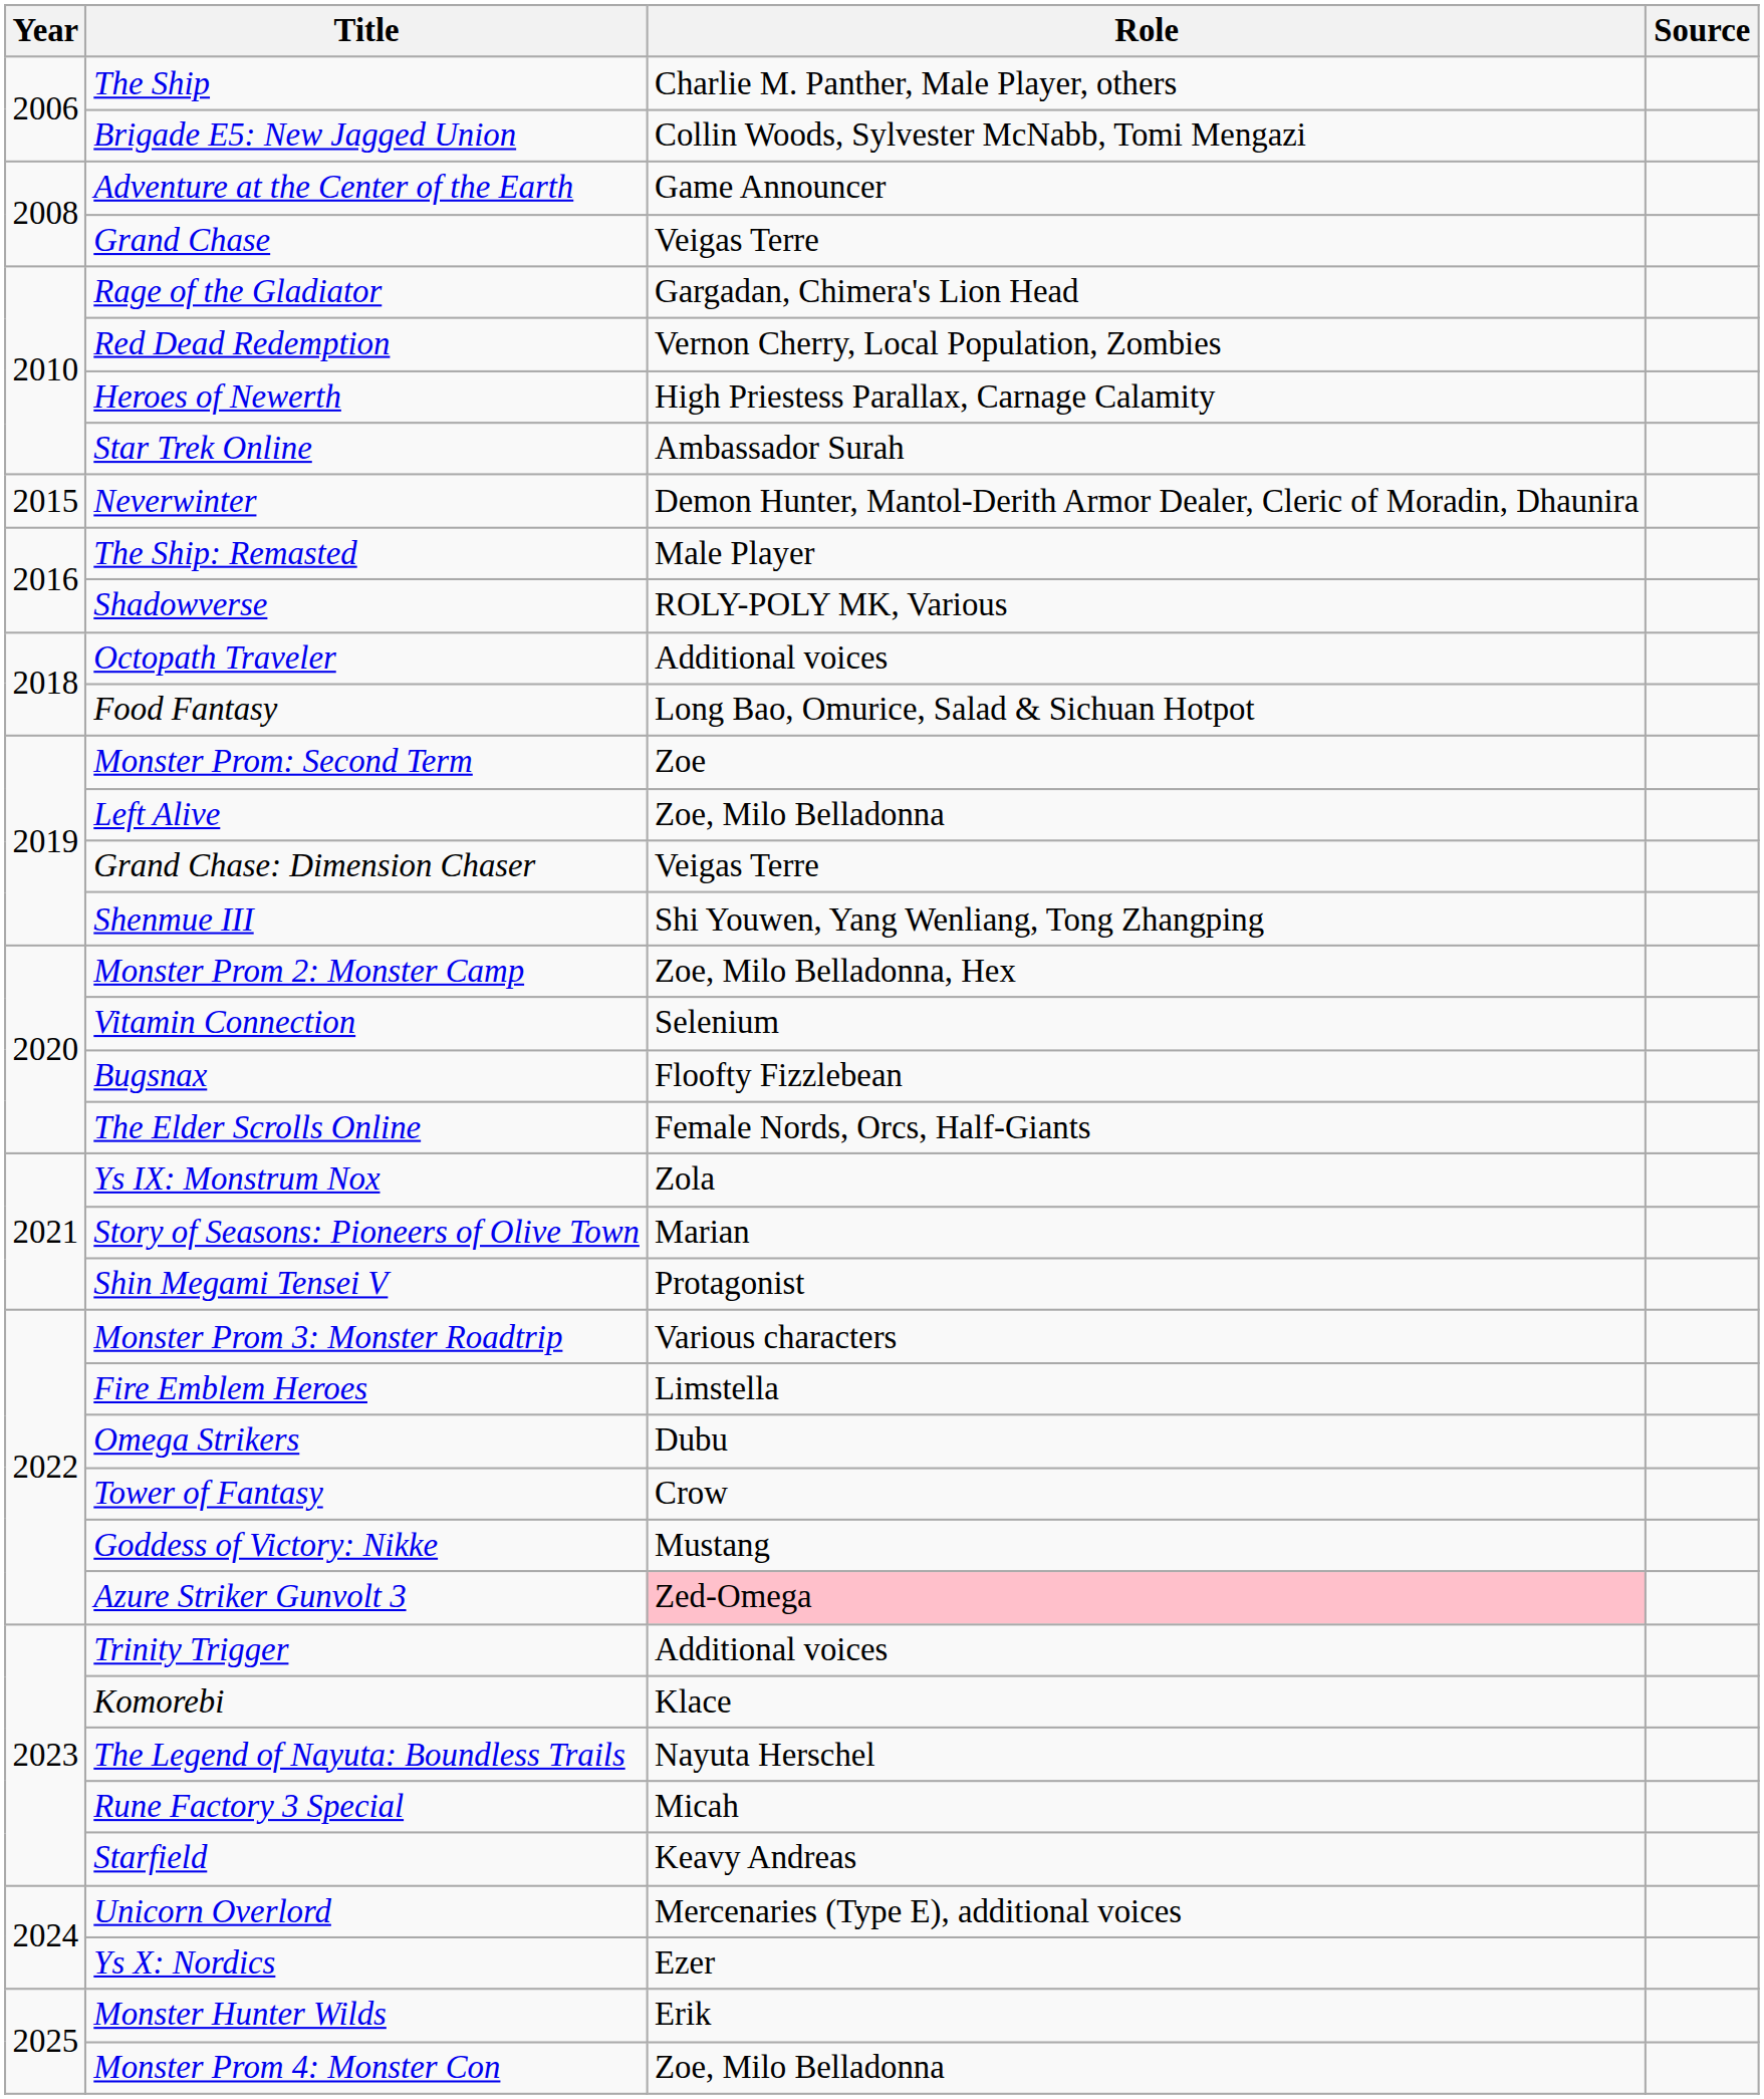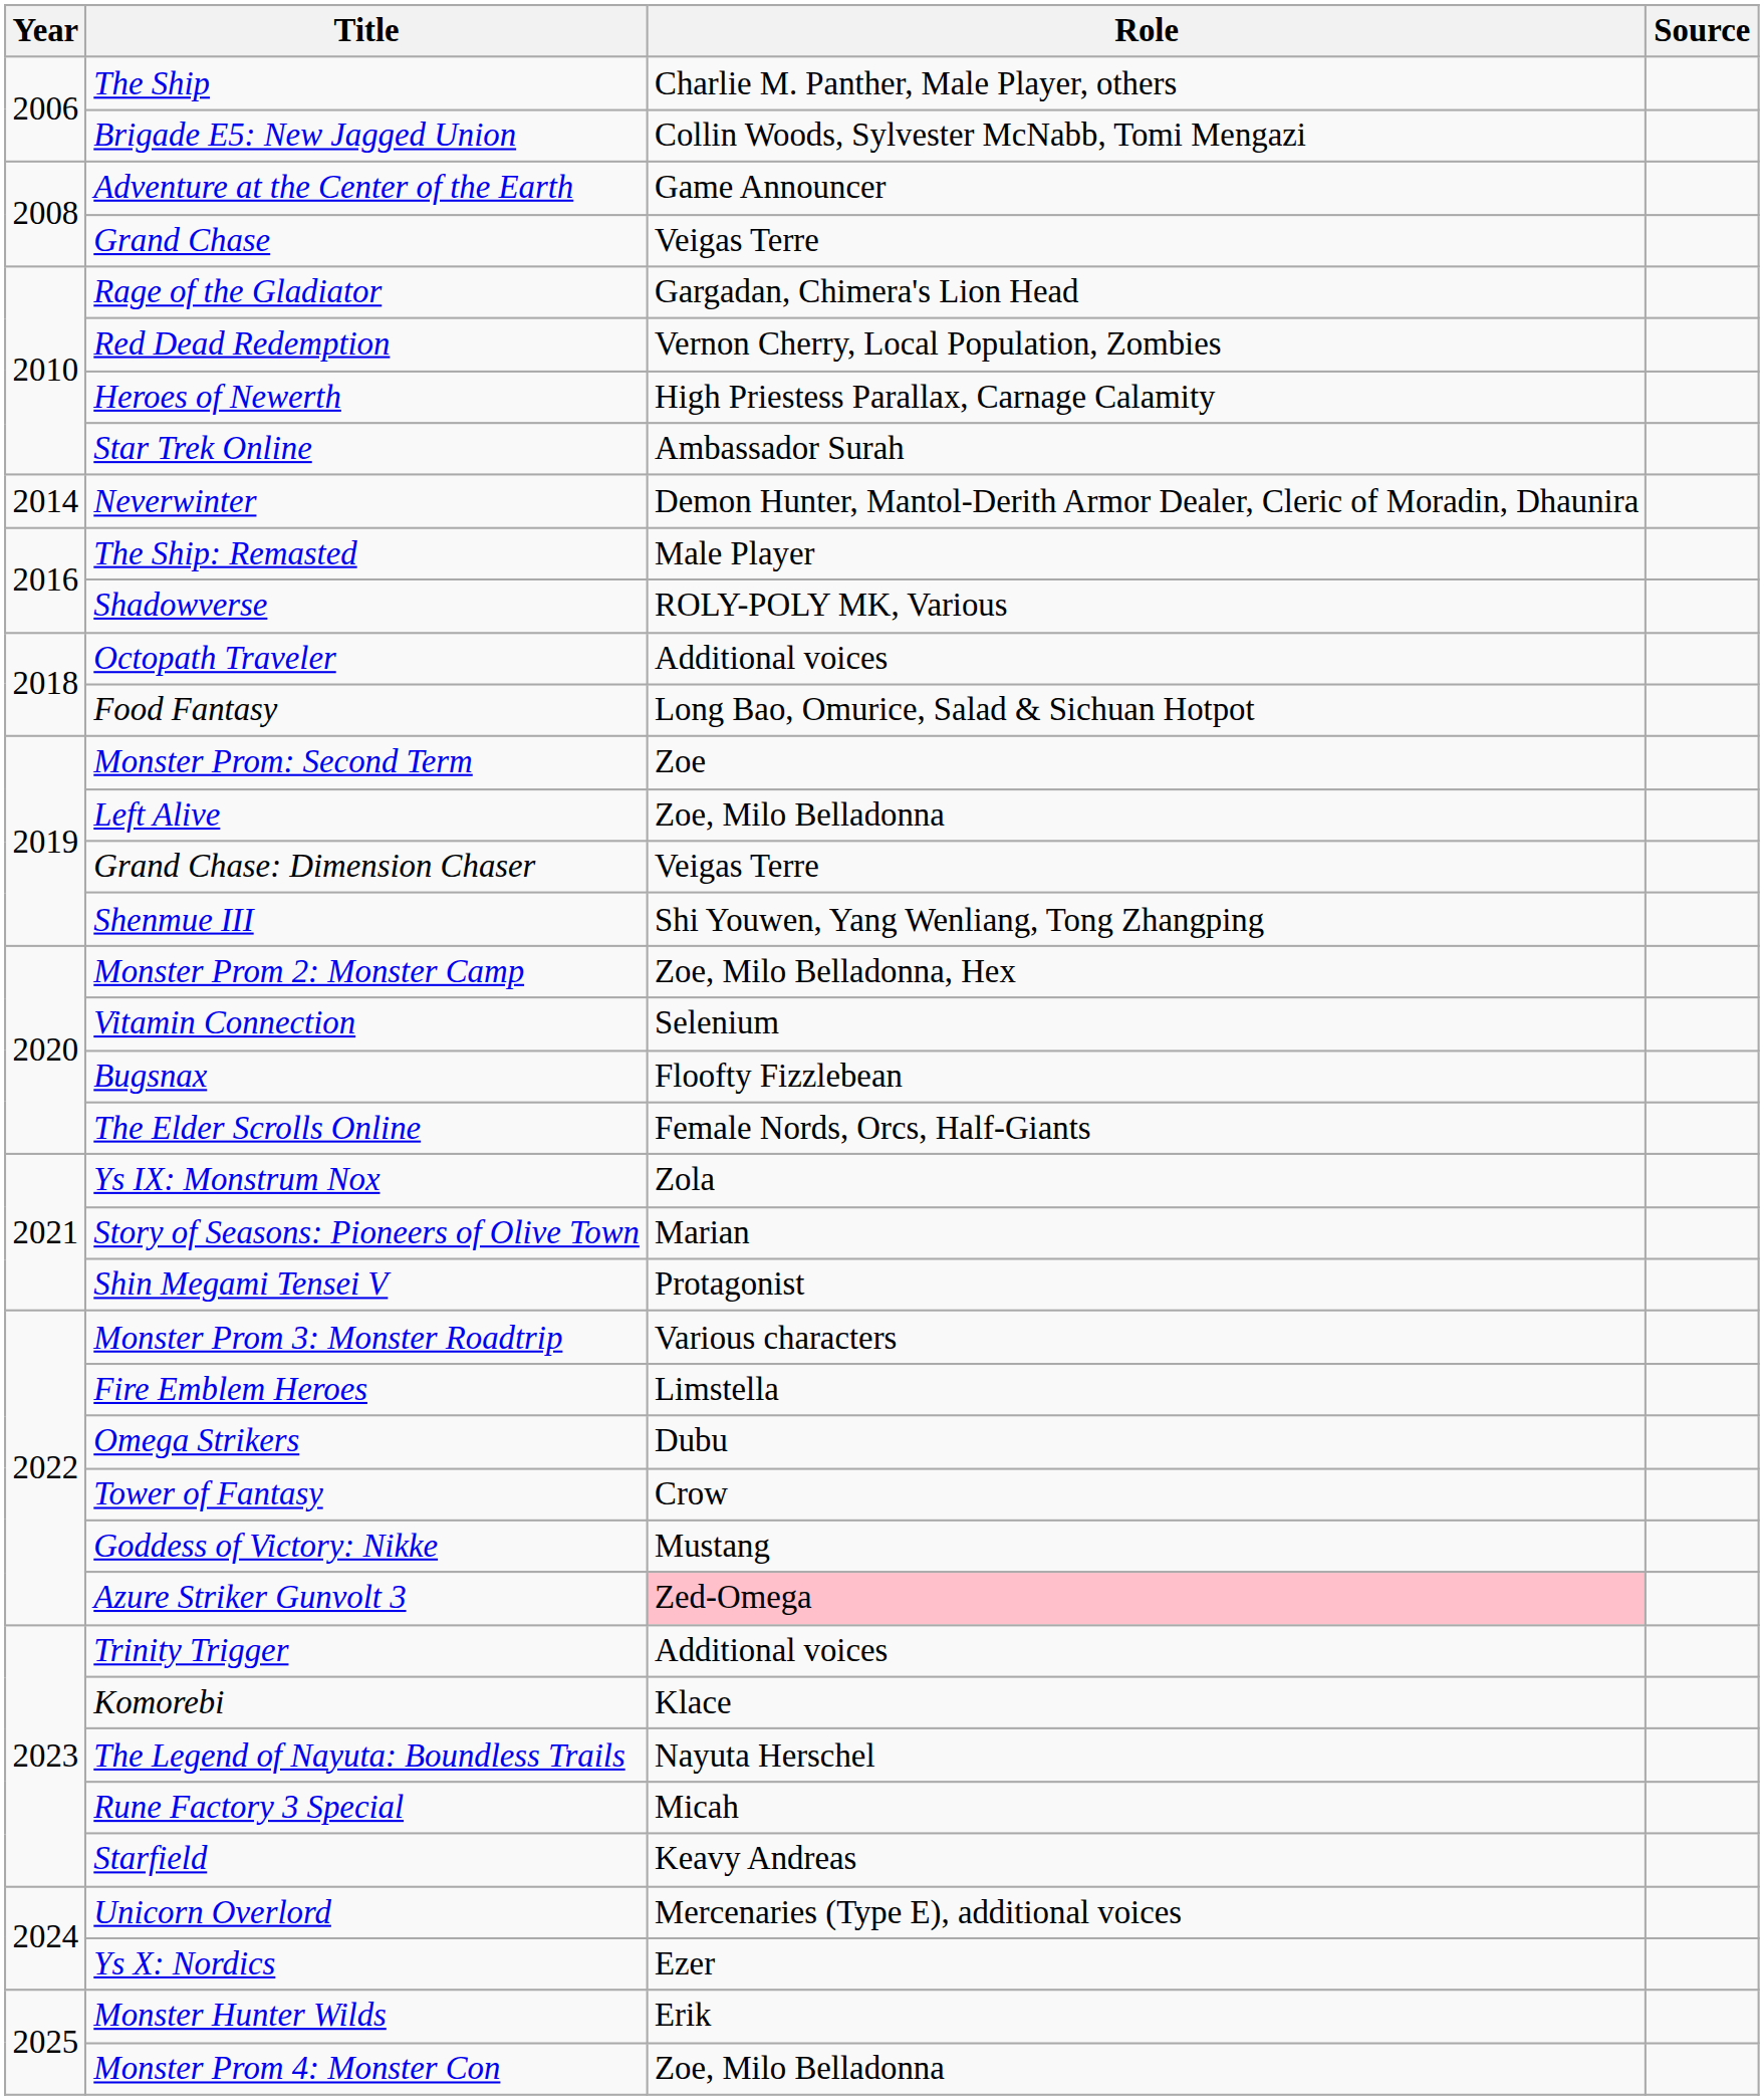Neverwinter | Year: 2015 -> 2014
